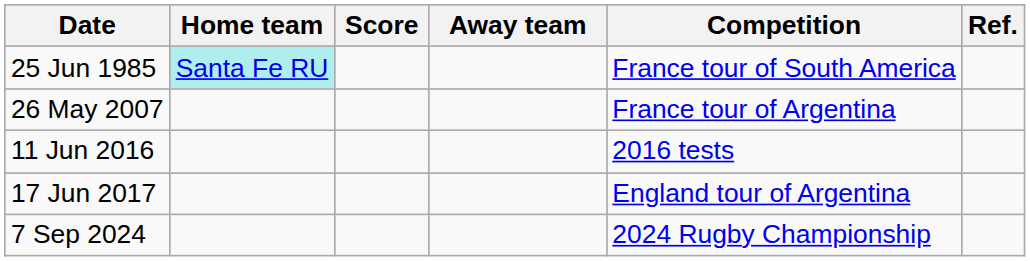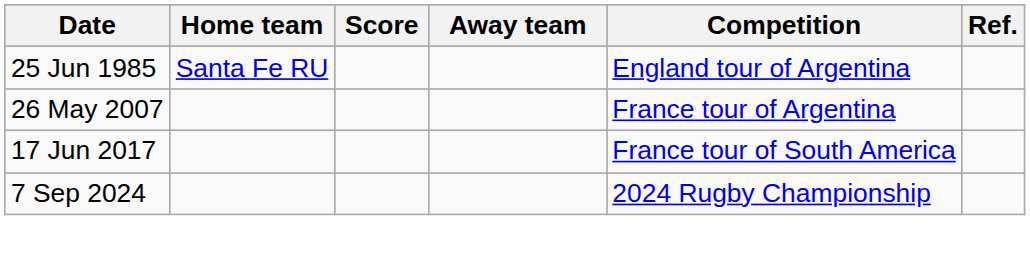25 Jun 1985 | Home team: paleturquoise background -> no background
25 Jun 1985 | Competition: France tour of South America -> England tour of Argentina
- row: 11 Jun 2016 | 2016 tests
17 Jun 2017 | Competition: England tour of Argentina -> France tour of South America
